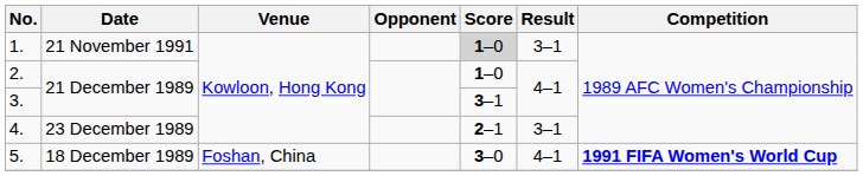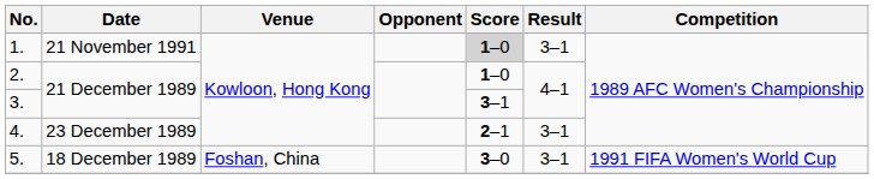5. | Result: 4–1 -> 3–1
5. | Competition: bold -> normal
